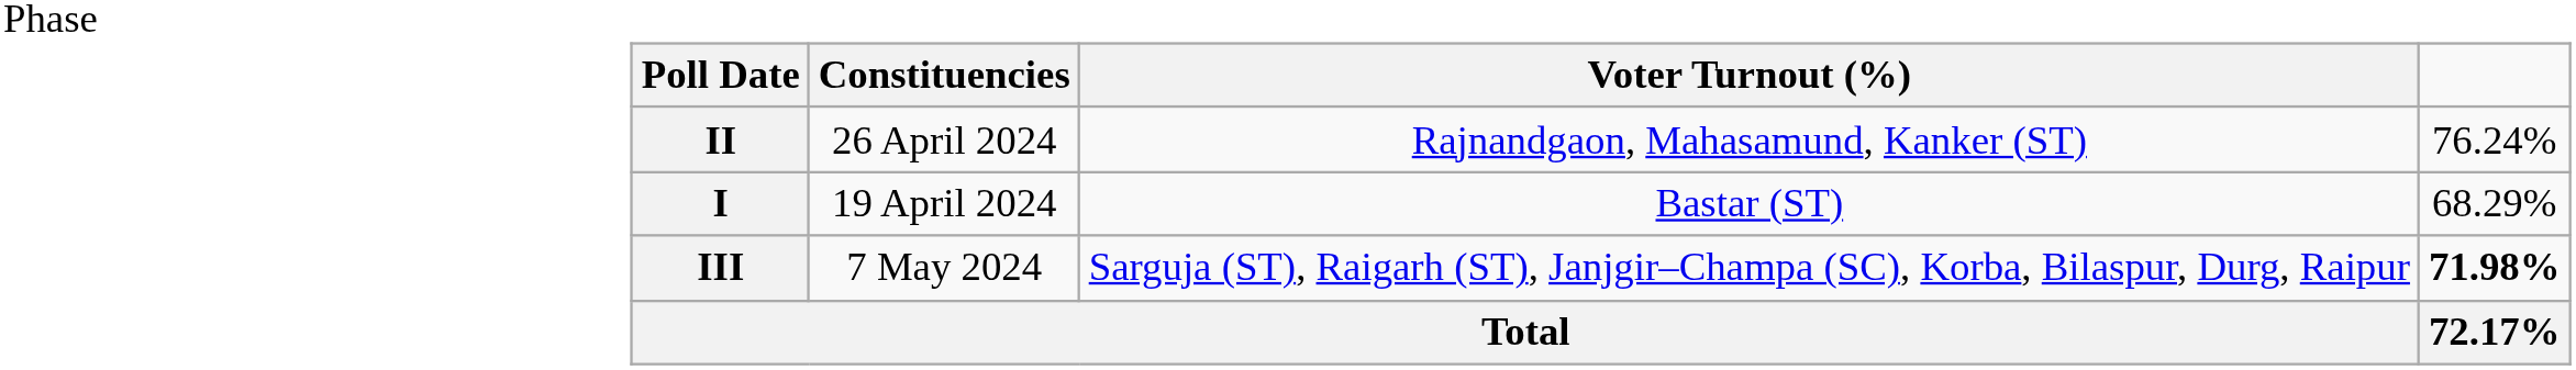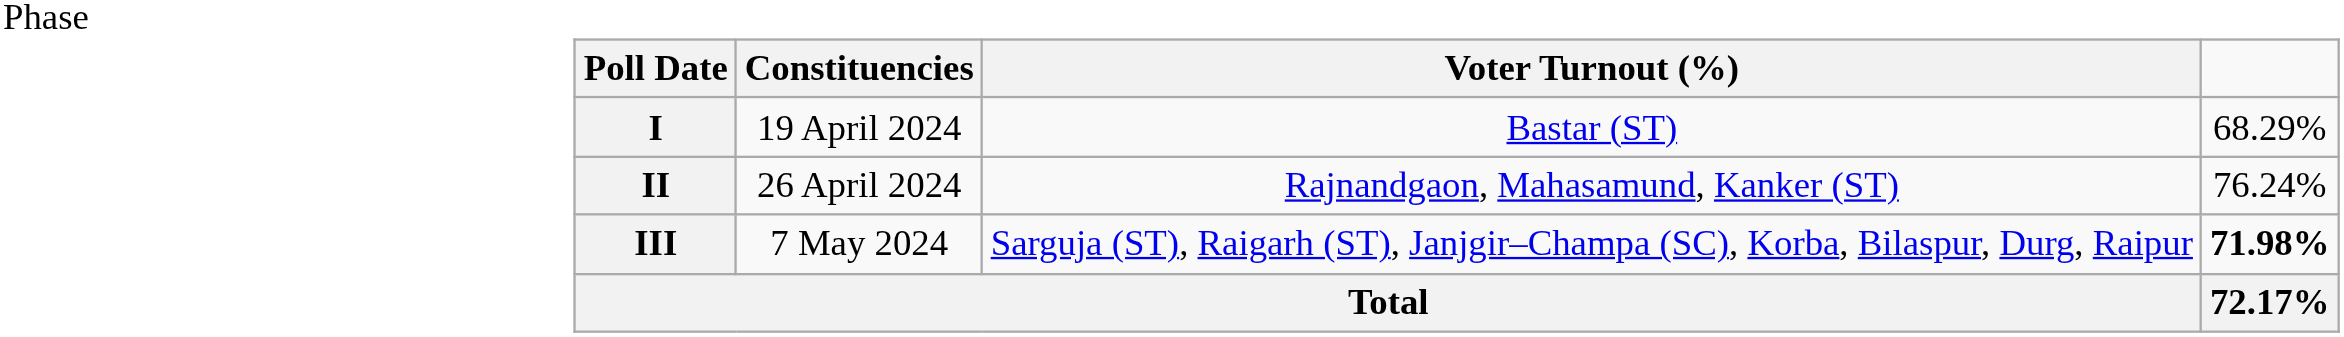rows swapped: I <-> II
